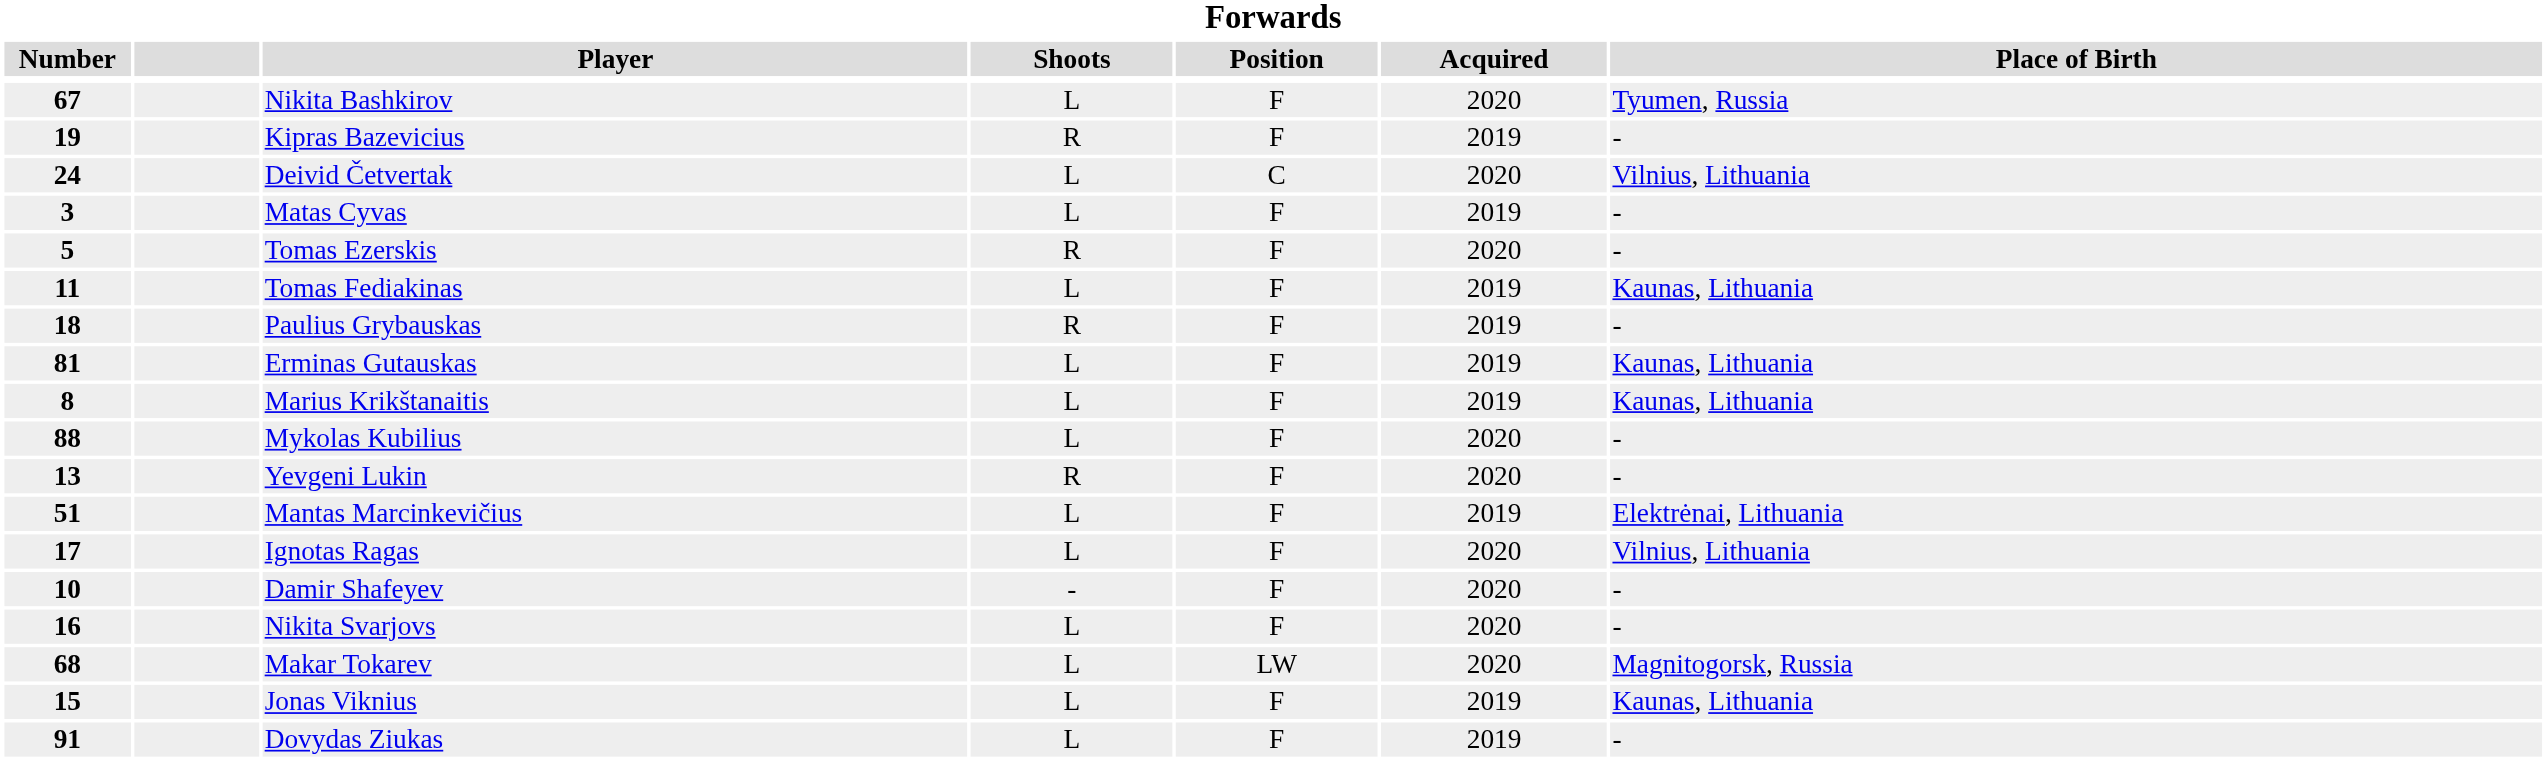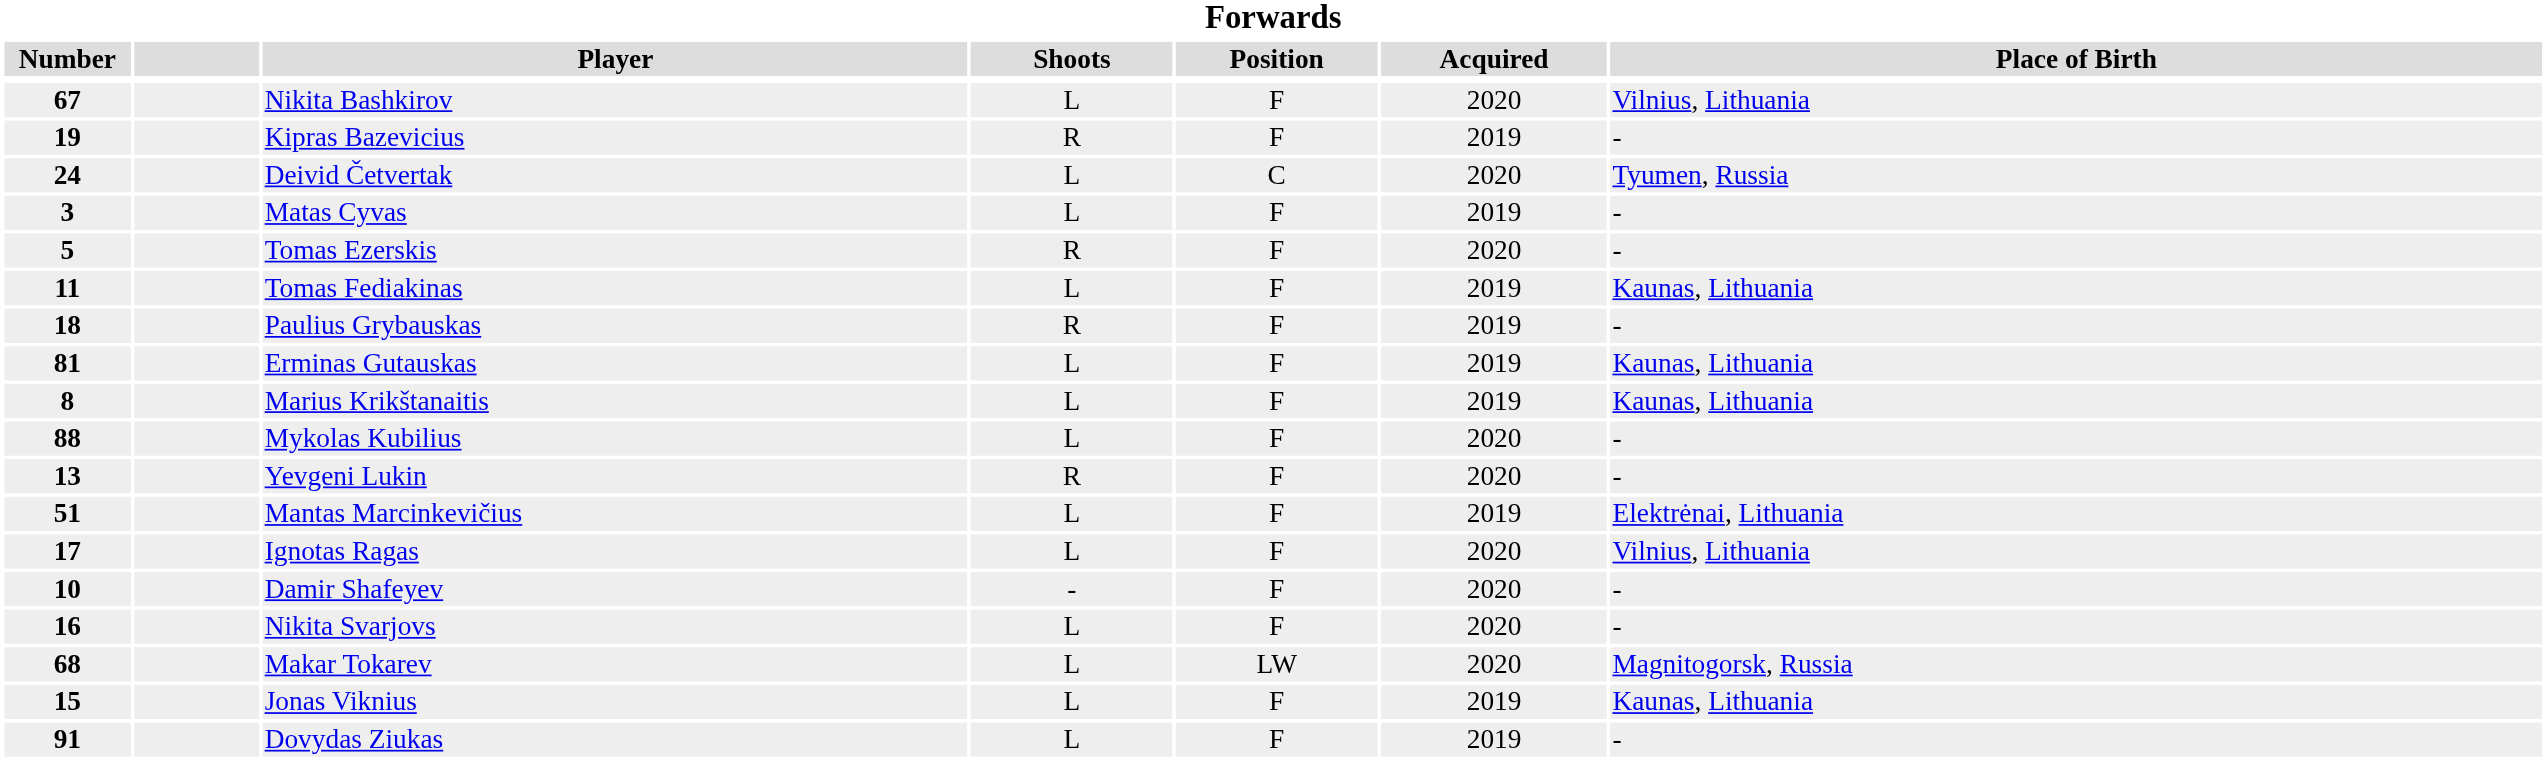Nikita Bashkirov | Place of Birth: Tyumen, Russia -> Vilnius, Lithuania
Deivid Četvertak | Place of Birth: Vilnius, Lithuania -> Tyumen, Russia
